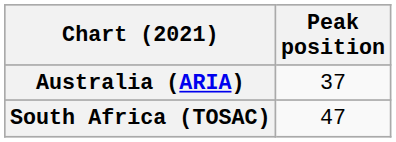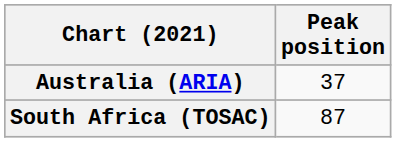South Africa (TOSAC) | Peak position: 47 -> 87
